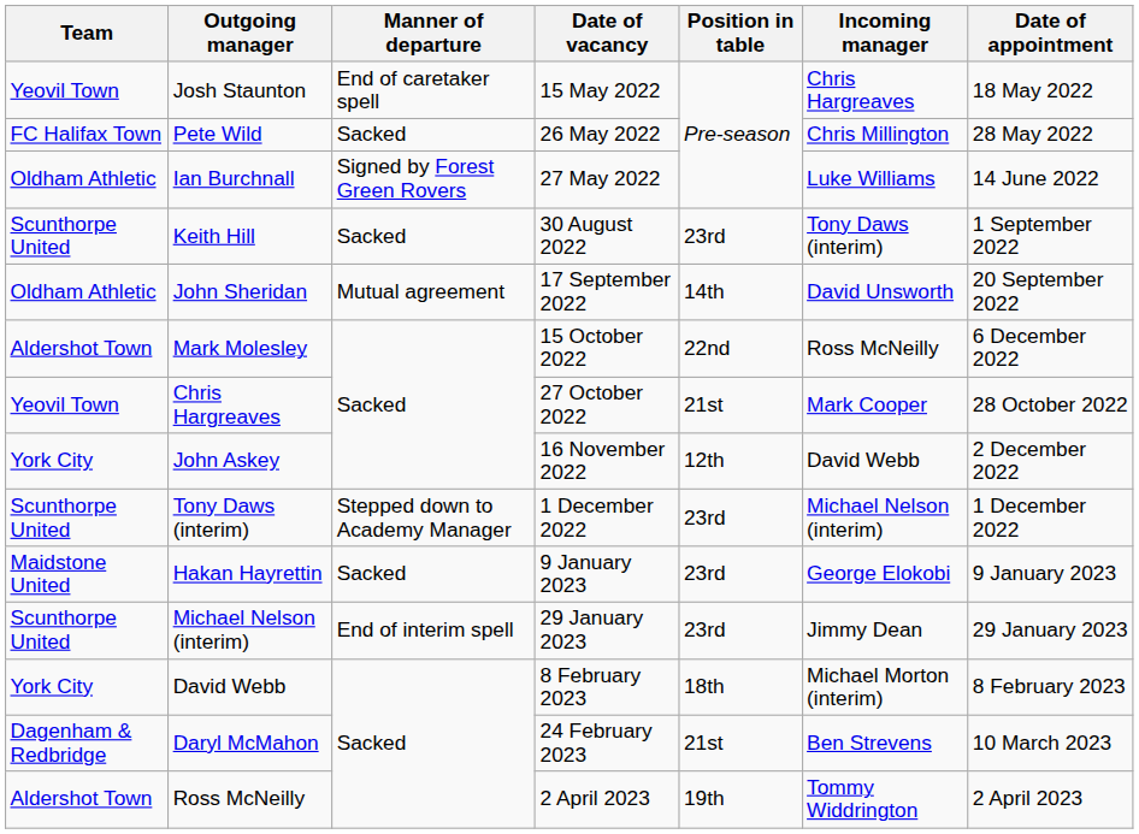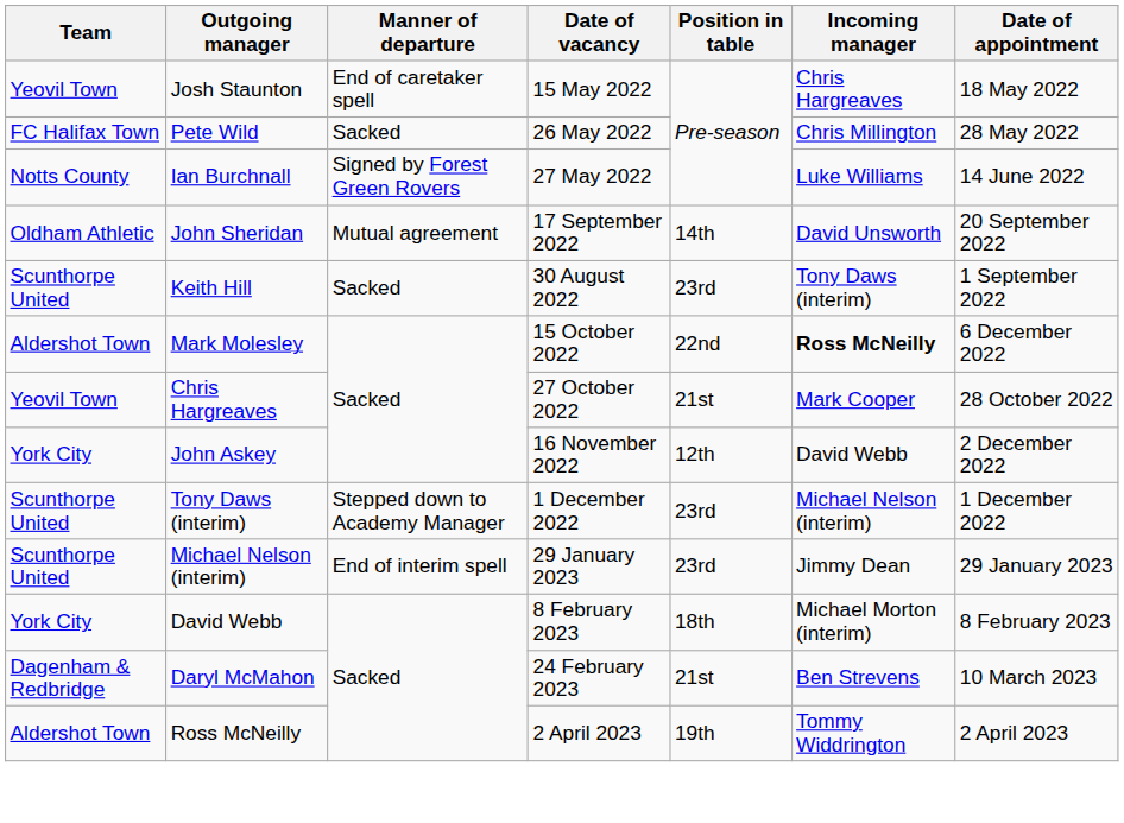Ian Burchnall | Team: Oldham Athletic -> Notts County
rows swapped: Keith Hill <-> John Sheridan
Mark Molesley | Incoming manager: normal -> bold
- row: Maidstone United | Hakan Hayrettin | Sacked | 9 January 2023 | 23rd | George Elokobi | 9 January 2023
